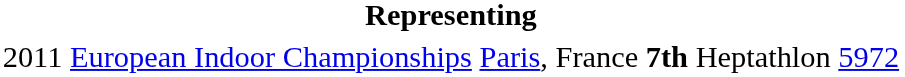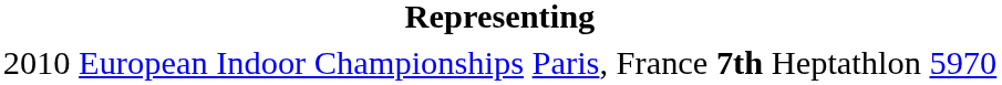European Indoor Championships | column 1: 2011 -> 2010
European Indoor Championships | column 6: 5972 -> 5970
